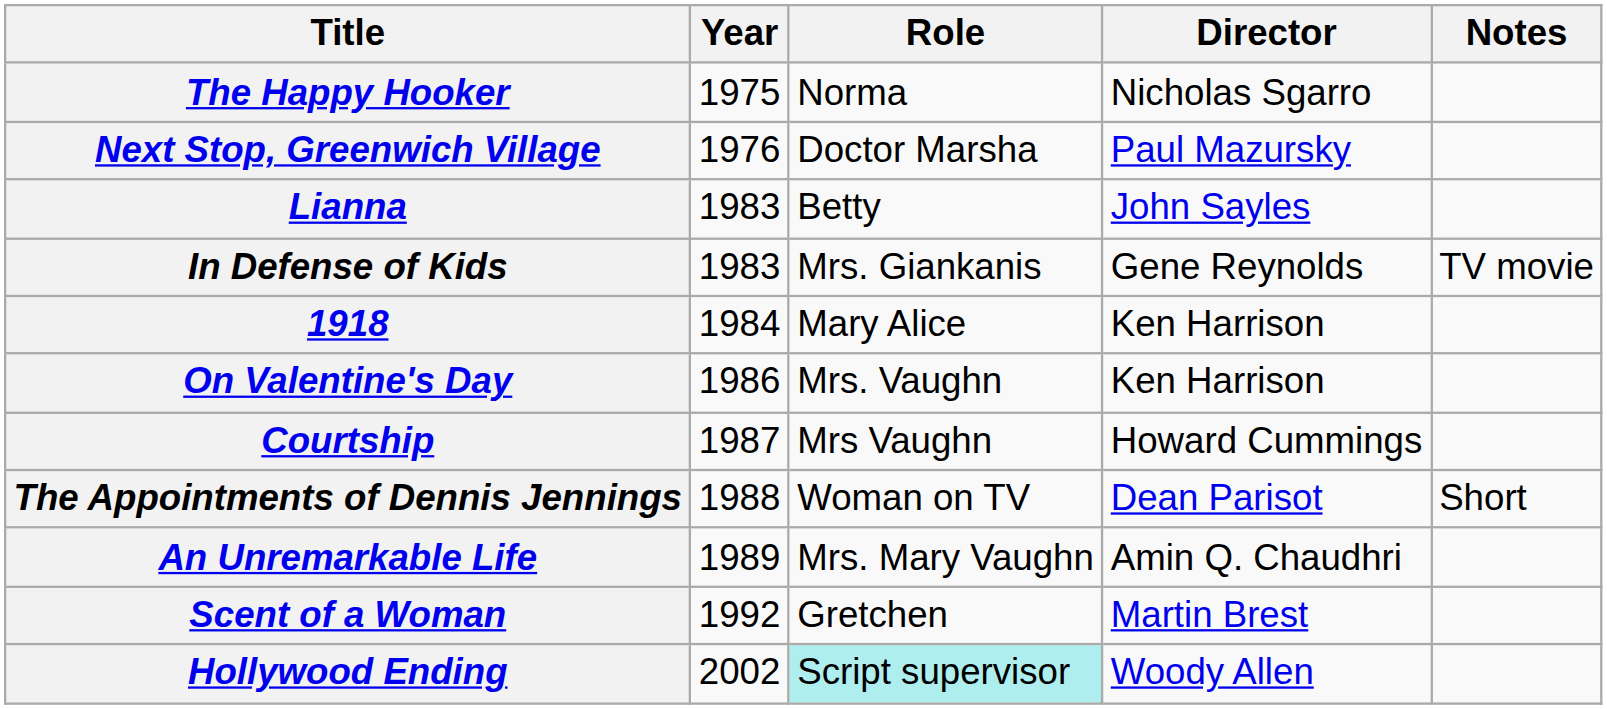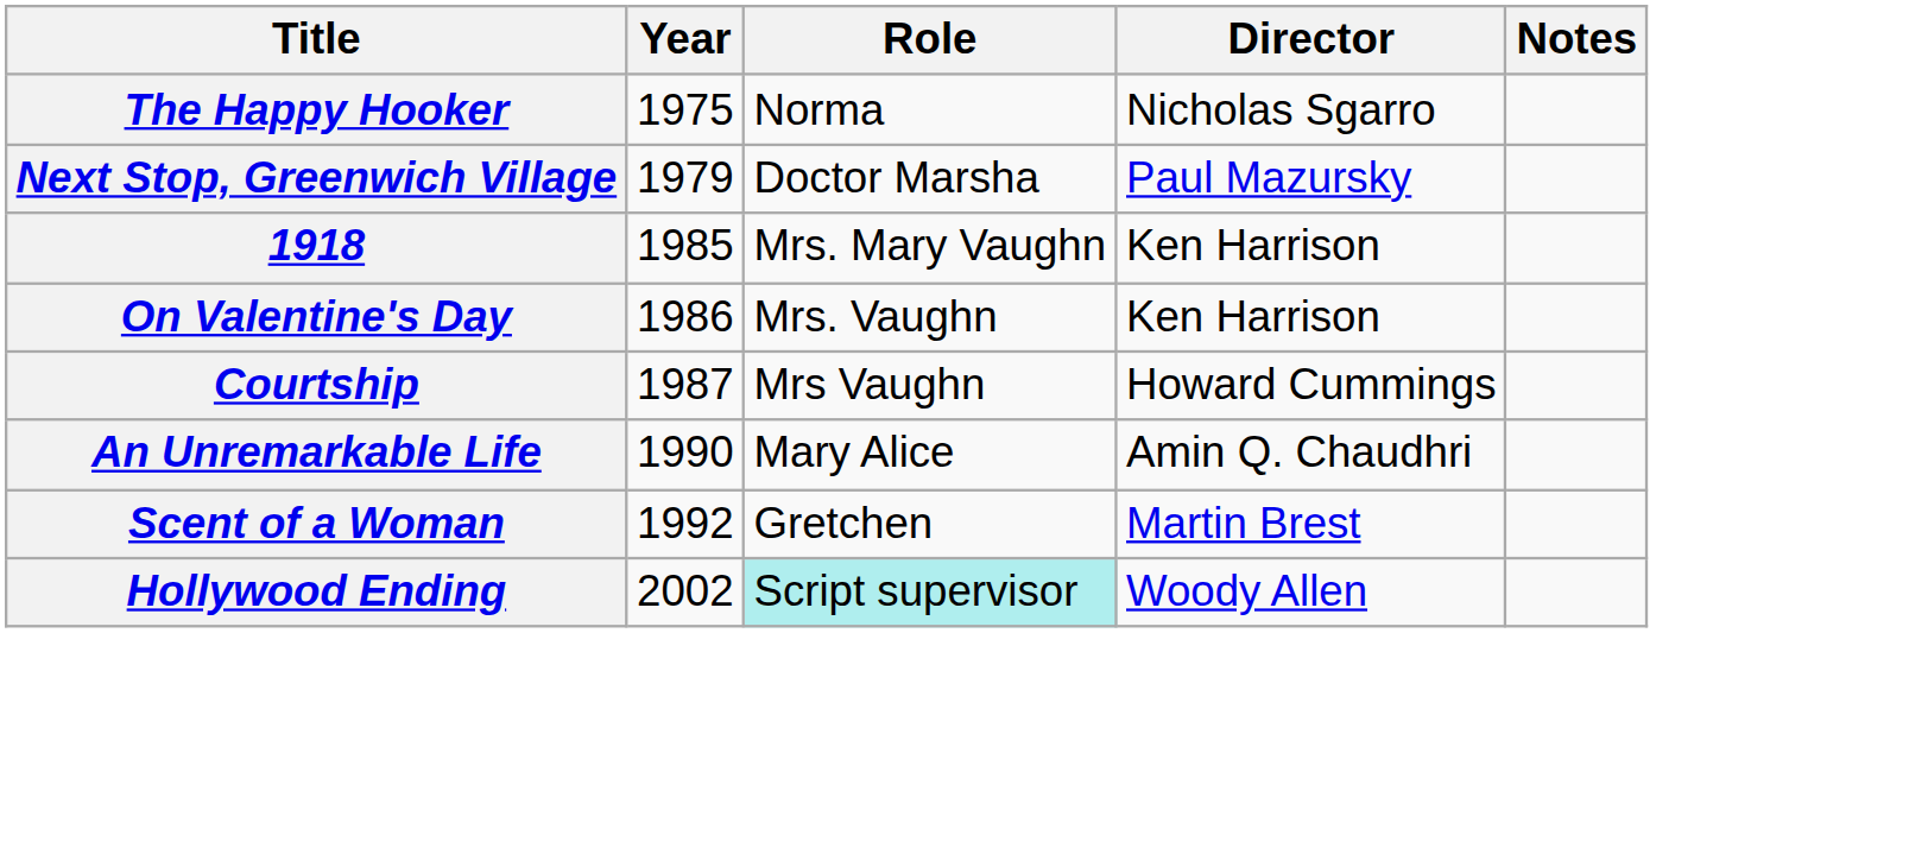Next Stop, Greenwich Village | Year: 1976 -> 1979
- row: Lianna | 1983 | Betty | John Sayles
- row: In Defense of Kids | 1983 | Mrs. Giankanis | Gene Reynolds | TV movie
1918 | Year: 1984 -> 1985
1918 | Role: Mary Alice -> Mrs. Mary Vaughn
- row: The Appointments of Dennis Jennings | 1988 | Woman on TV | Dean Parisot | Short
An Unremarkable Life | Year: 1989 -> 1990
An Unremarkable Life | Role: Mrs. Mary Vaughn -> Mary Alice
